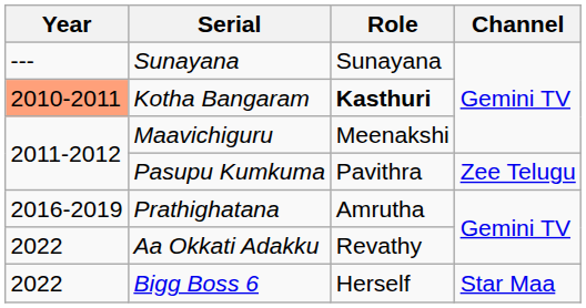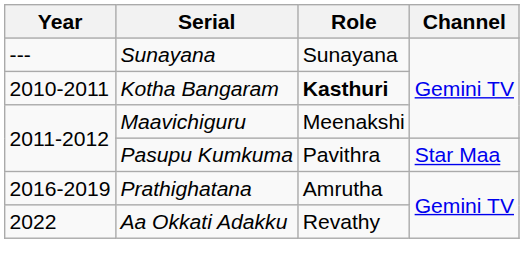Kotha Bangaram | Year: lightsalmon background -> no background
Pasupu Kumkuma | Channel: Zee Telugu -> Star Maa
- row: 2022 | Bigg Boss 6 | Herself | Star Maa
